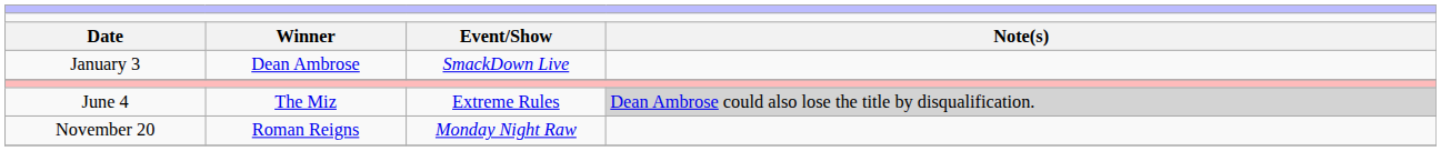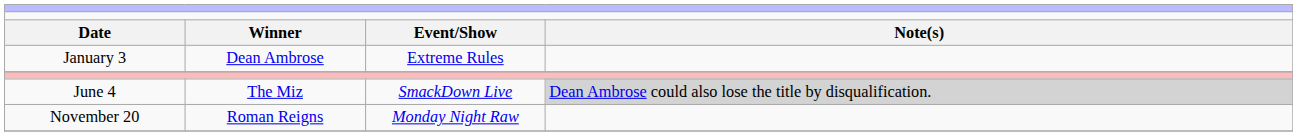January 3 | column 3: SmackDown Live -> Extreme Rules
June 4 | column 3: Extreme Rules -> SmackDown Live
